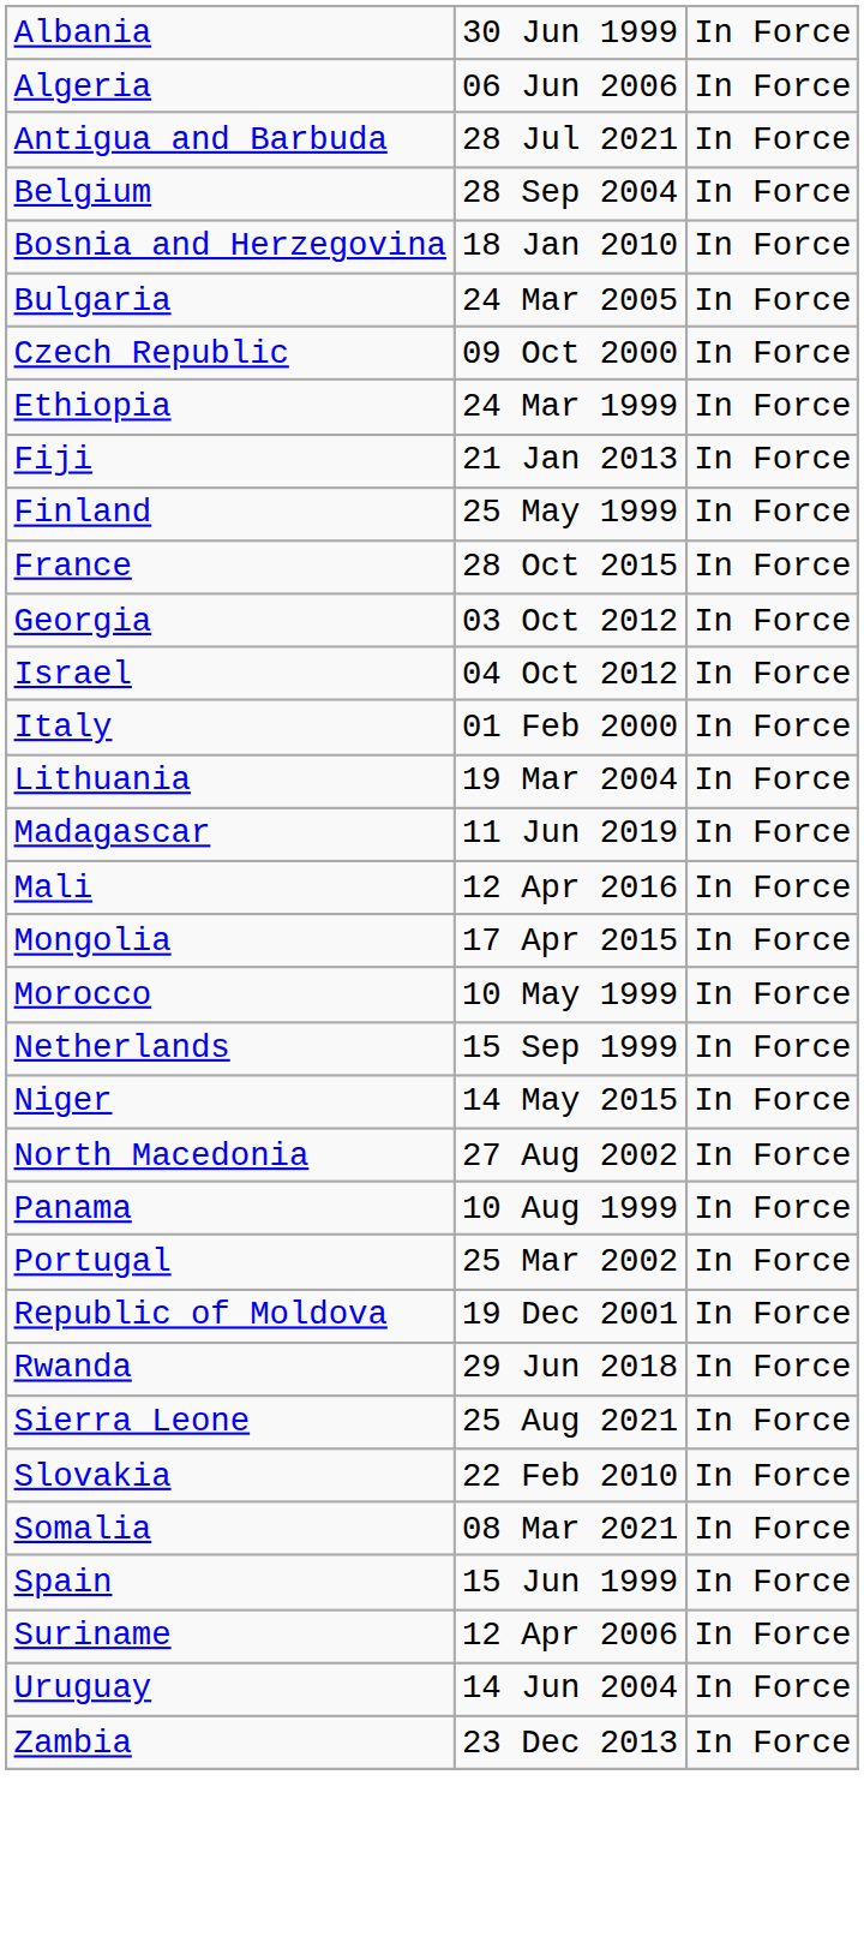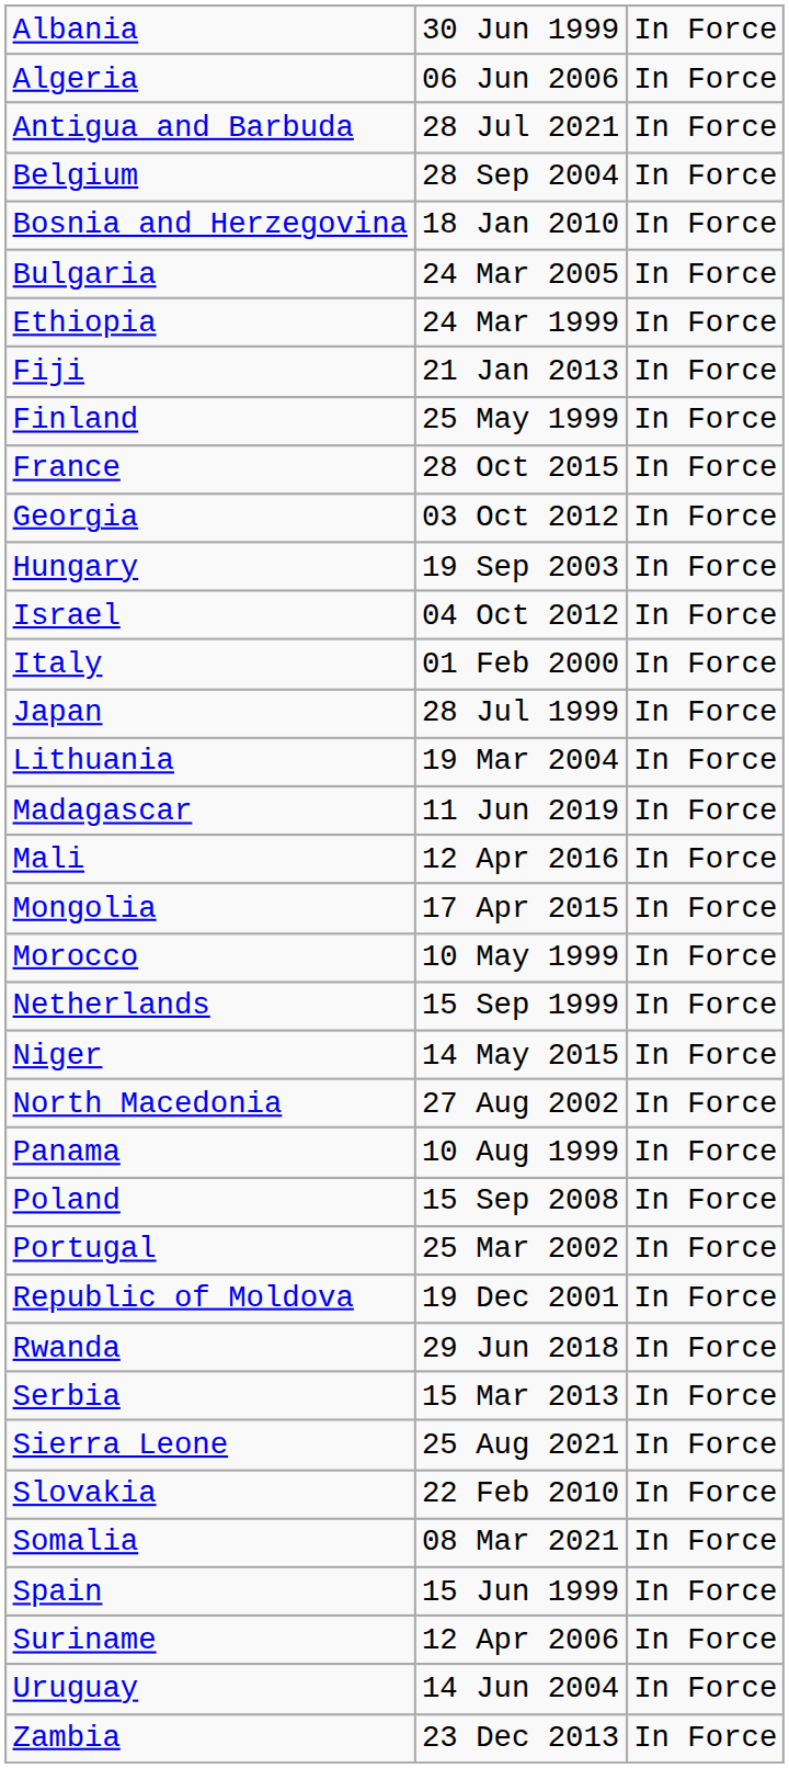- row: Czech Republic | 09 Oct 2000 | In Force
+ row: Hungary | 19 Sep 2003 | In Force
+ row: Japan | 28 Jul 1999 | In Force
+ row: Poland | 15 Sep 2008 | In Force
+ row: Serbia | 15 Mar 2013 | In Force
